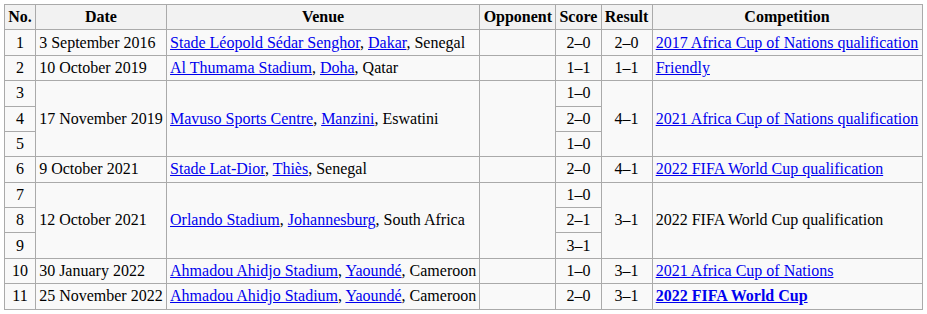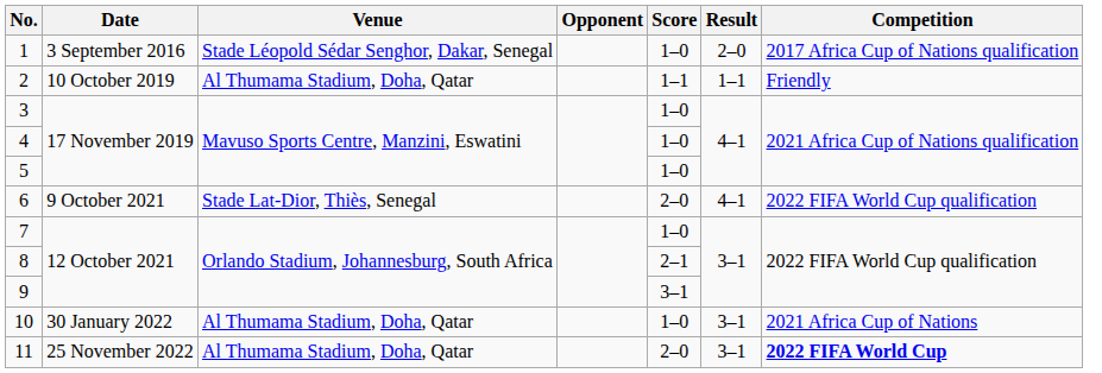1 | Score: 2–0 -> 1–0
4 | Score: 2–0 -> 1–0
10 | Venue: Ahmadou Ahidjo Stadium, Yaoundé, Cameroon -> Al Thumama Stadium, Doha, Qatar
11 | Venue: Ahmadou Ahidjo Stadium, Yaoundé, Cameroon -> Al Thumama Stadium, Doha, Qatar
